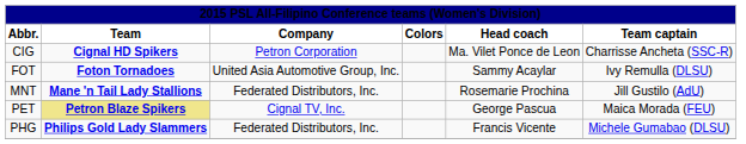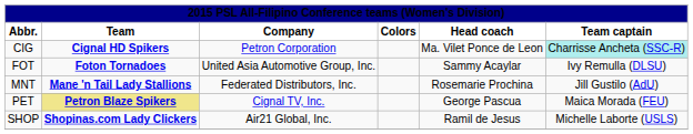CIG | Team captain: no background -> paleturquoise background
- row: PHG | Philips Gold Lady Slammers | Federated Distributors, Inc. | Francis Vicente | Michele Gumabao (DLSU)
+ row: SHOP | Shopinas.com Lady Clickers | Air21 Global, Inc. | Ramil de Jesus | Michelle Laborte (USLS)
